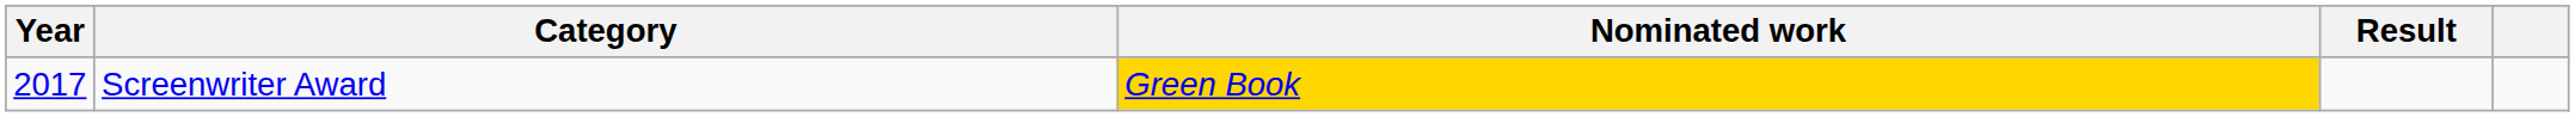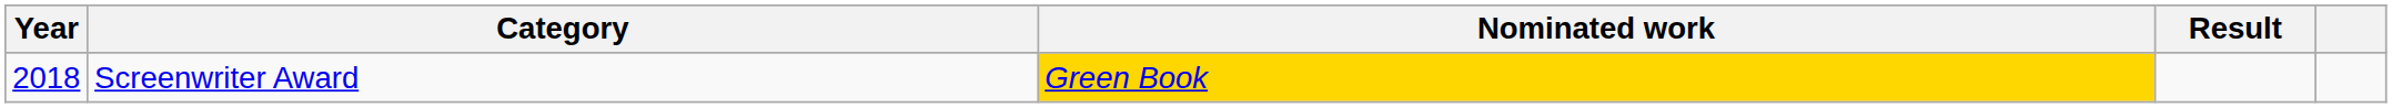Screenwriter Award | Year: 2017 -> 2018
